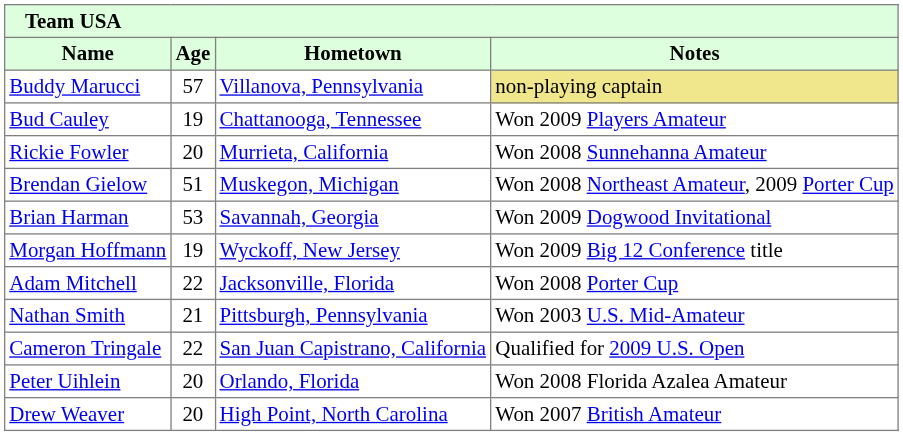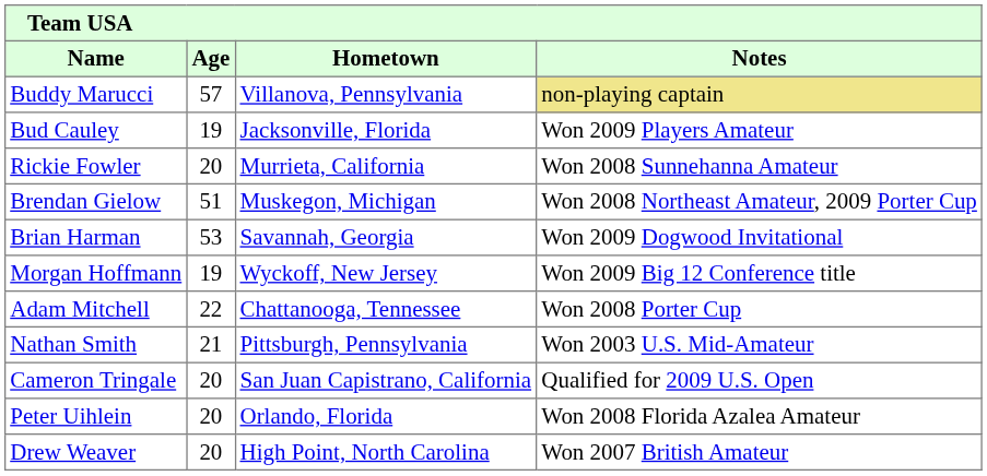Bud Cauley | Hometown: Chattanooga, Tennessee -> Jacksonville, Florida
Adam Mitchell | Hometown: Jacksonville, Florida -> Chattanooga, Tennessee
Cameron Tringale | Age: 22 -> 20
